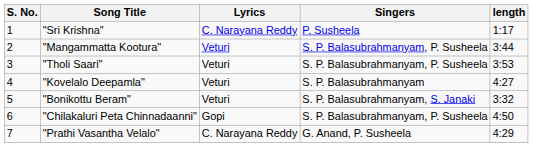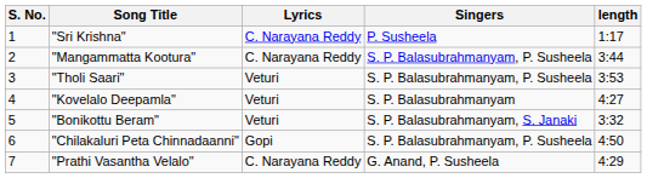"Mangammatta Kootura" | Lyrics: Veturi -> C. Narayana Reddy
